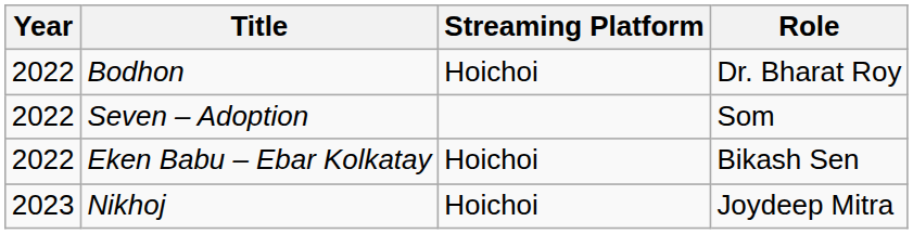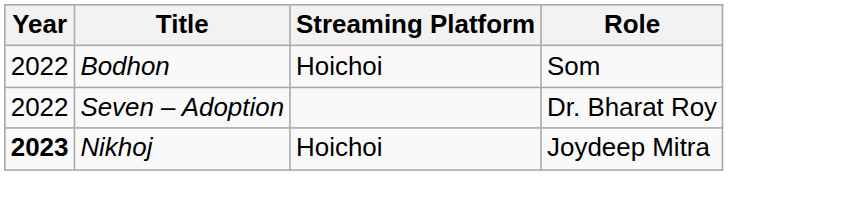Bodhon | Role: Dr. Bharat Roy -> Som
Seven – Adoption | Role: Som -> Dr. Bharat Roy
- row: 2022 | Eken Babu – Ebar Kolkatay | Hoichoi | Bikash Sen
Nikhoj | Year: normal -> bold
